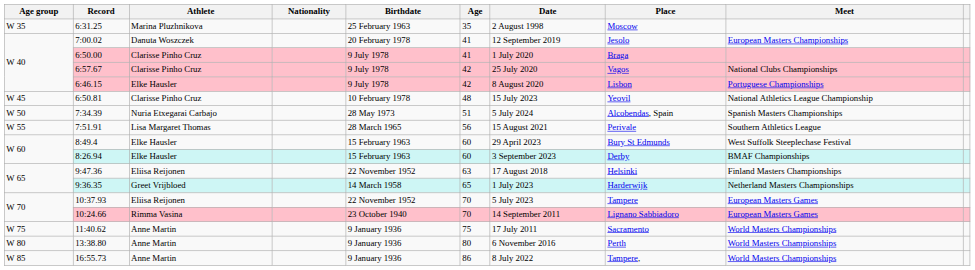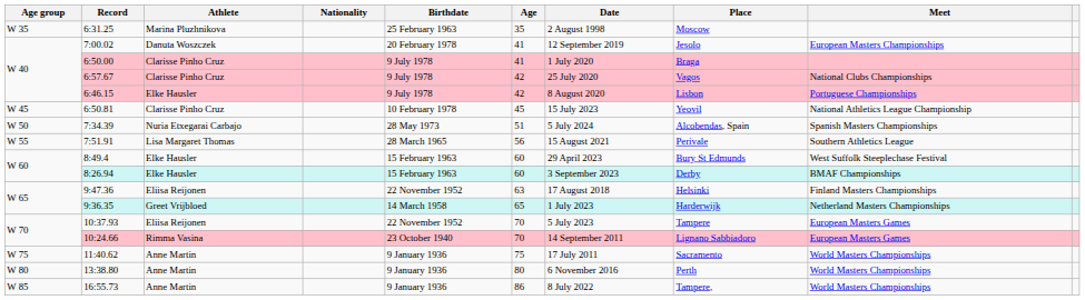6:50.81 | Age: 48 -> 45
